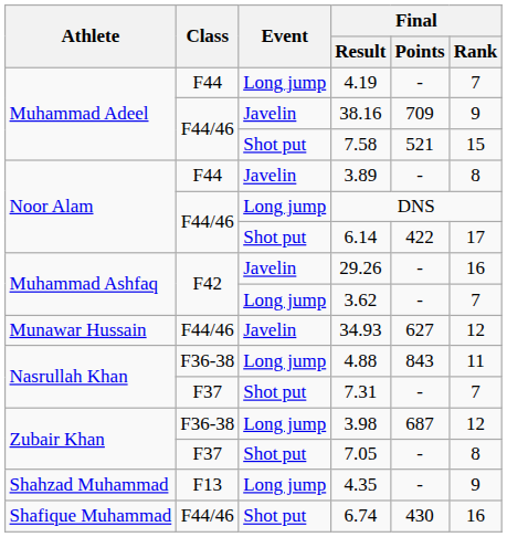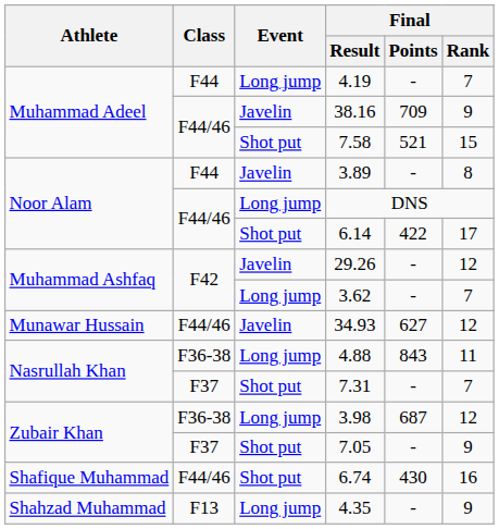29.26 | Final / Rank: 16 -> 12
7.05 | Final / Rank: 8 -> 9
rows swapped: 6.74 <-> 4.35
